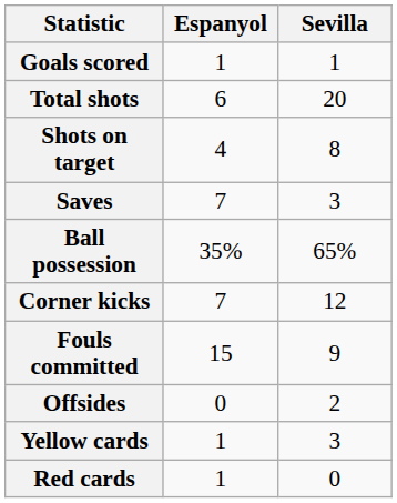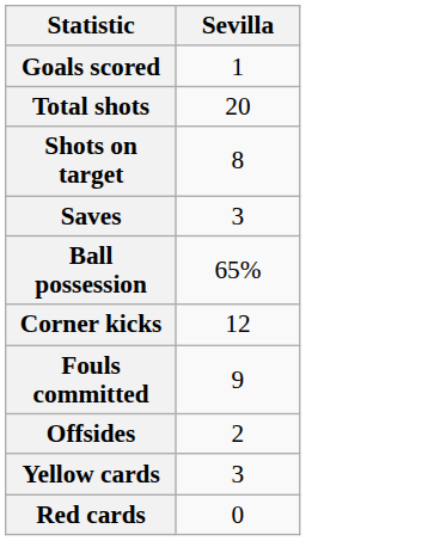- column: Espanyol | 1 | 6 | 4 | 7 | 35% | 7 | 15 | 0 | 1 | 1
